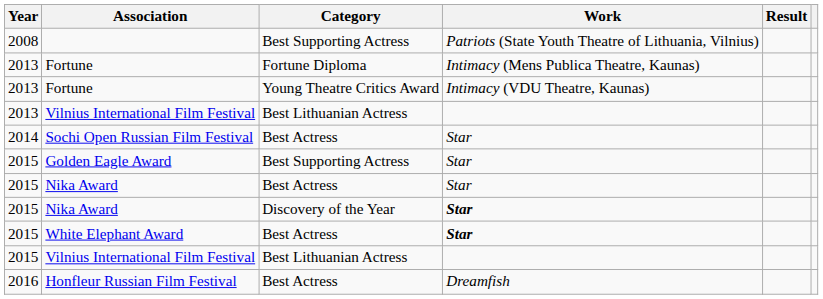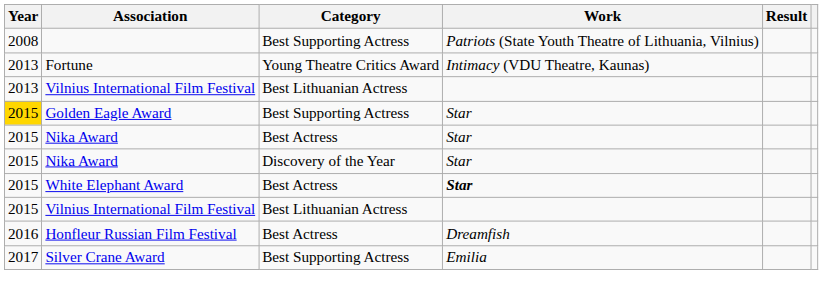- row: 2013 | Fortune | Fortune Diploma | Intimacy (Mens Publica Theatre, Kaunas)
- row: 2014 | Sochi Open Russian Film Festival | Best Actress | Star
Golden Eagle Award | Year: no background -> gold background
Nika Award / Discovery of the Year | Work: bold -> normal
+ row: 2017 | Silver Crane Award | Best Supporting Actress | Emilia
